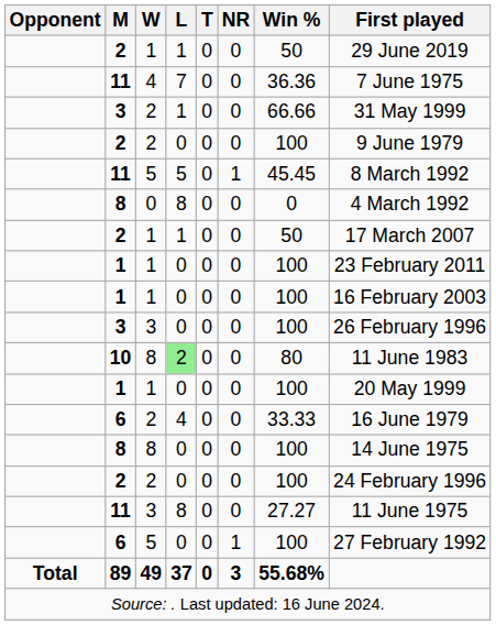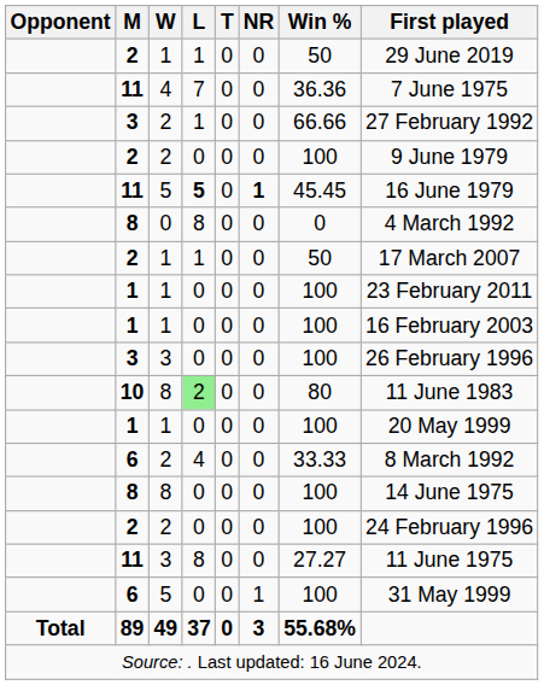3 / 2 | First played: 31 May 1999 -> 27 February 1992
11 / 5 | L: normal -> bold
11 / 5 | NR: normal -> bold
11 / 5 | First played: 8 March 1992 -> 16 June 1979
6 / 2 | First played: 16 June 1979 -> 8 March 1992
6 / 5 | First played: 27 February 1992 -> 31 May 1999
